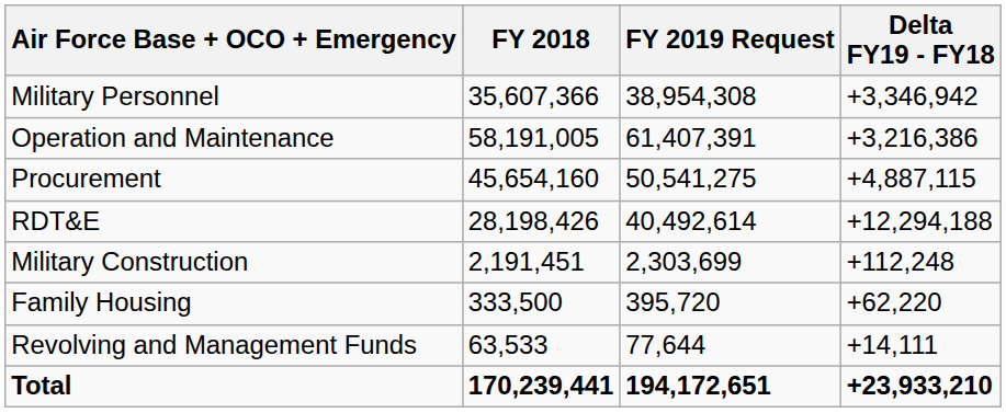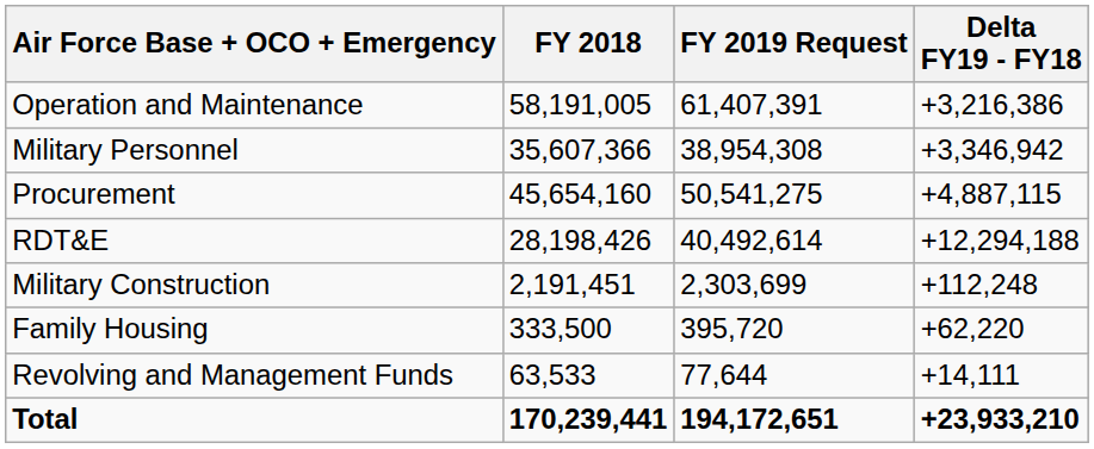rows swapped: Military Personnel <-> Operation and Maintenance
